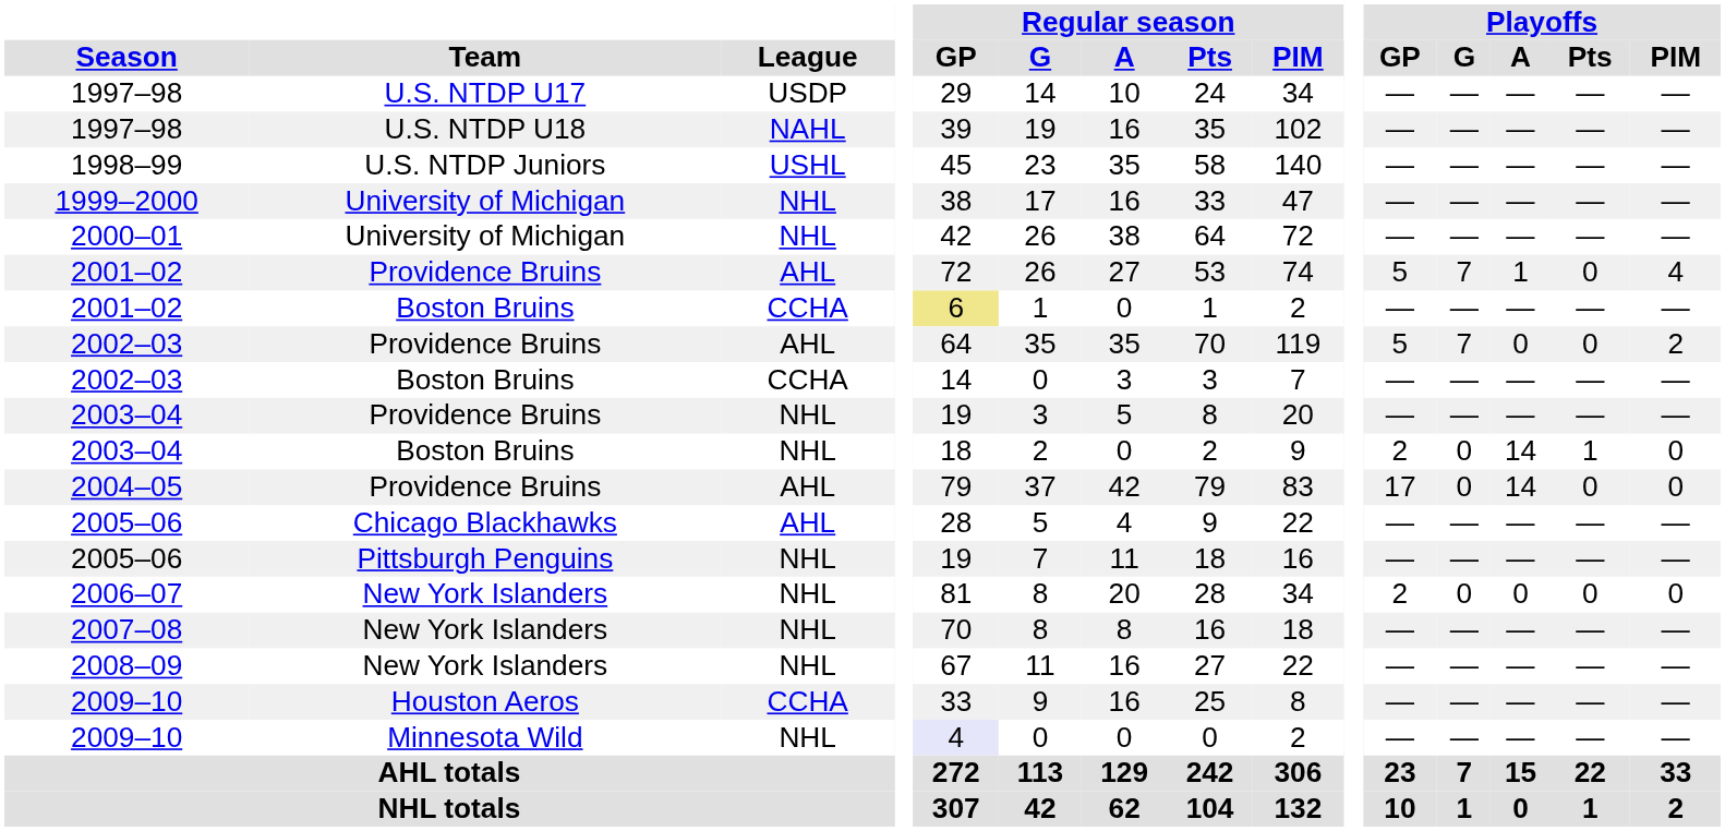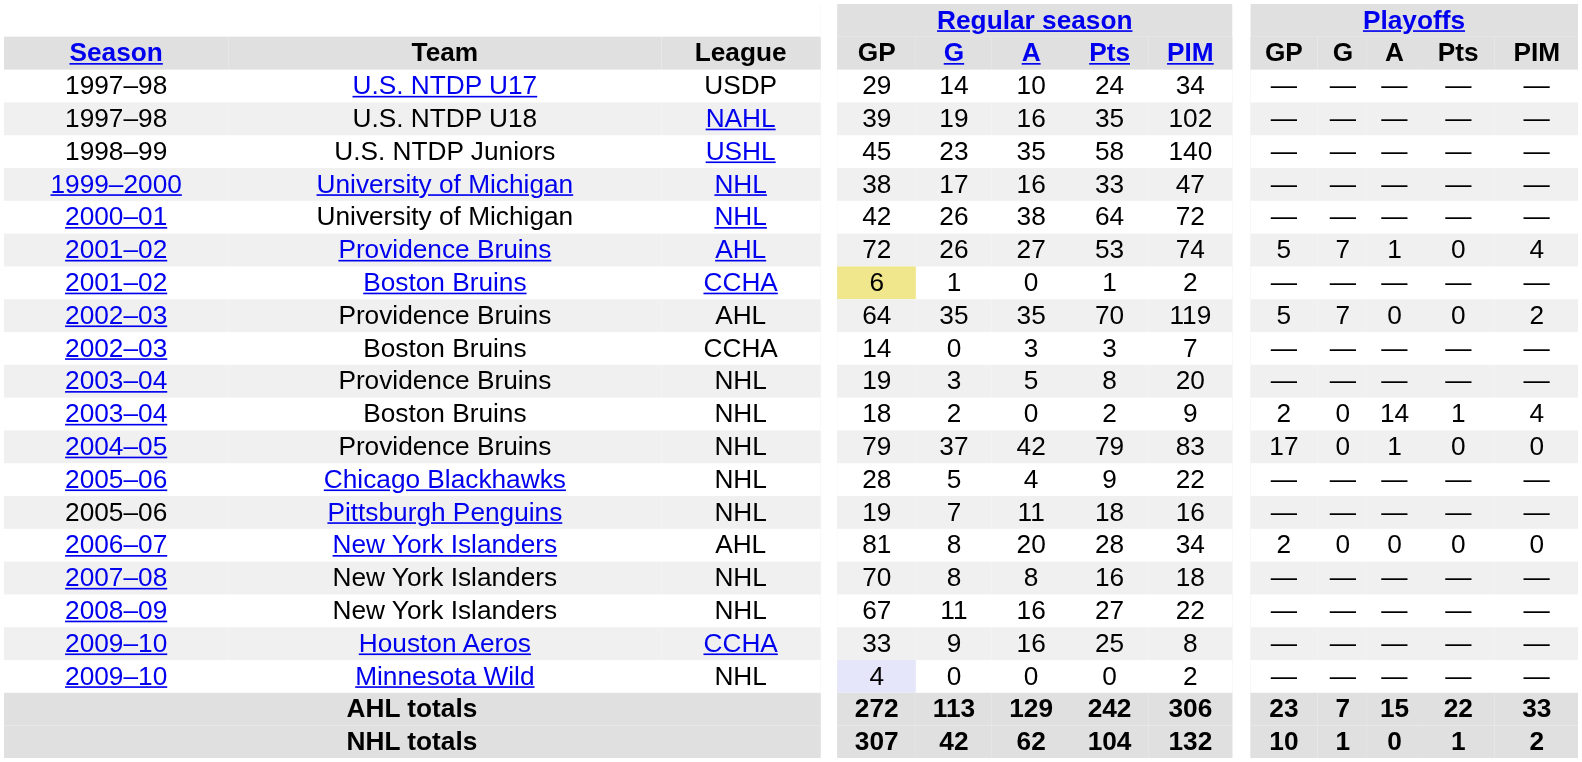2003–04 / Boston Bruins | Playoffs / PIM: 0 -> 4
2004–05 | League: AHL -> NHL
2004–05 | Playoffs / A: 14 -> 1
2005–06 / Chicago Blackhawks | League: AHL -> NHL
2006–07 | League: NHL -> AHL
